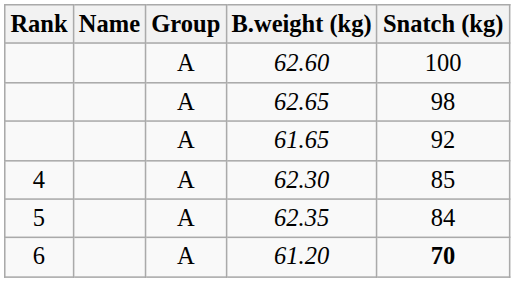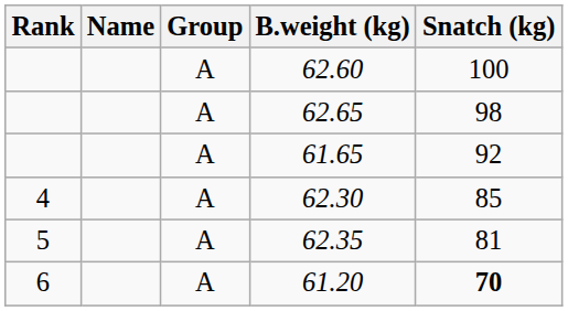62.35 | Snatch (kg): 84 -> 81
